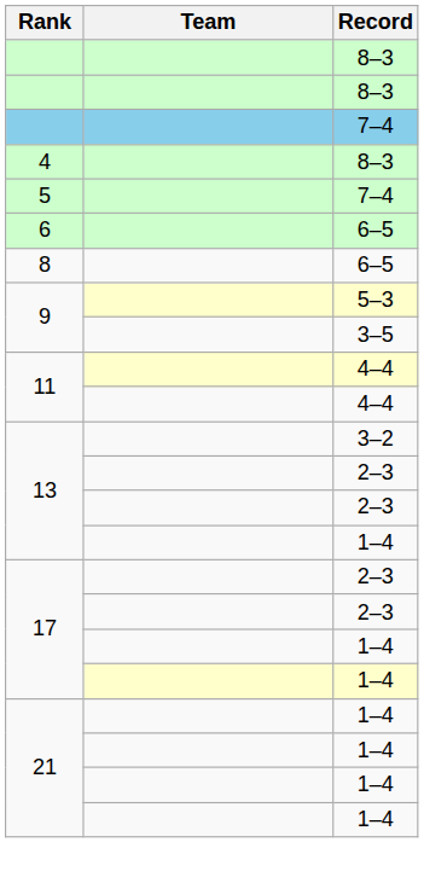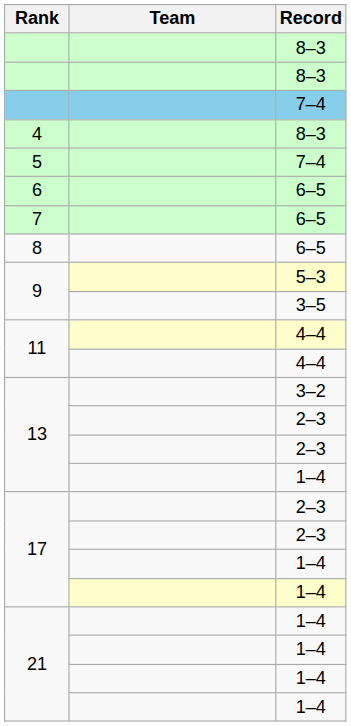+ row: 7 | 6–5
